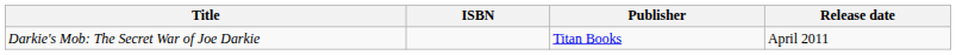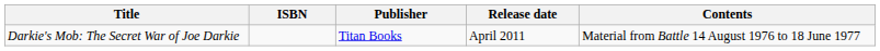+ column: Contents | Material from Battle 14 August 1976 to 18 June 1977
